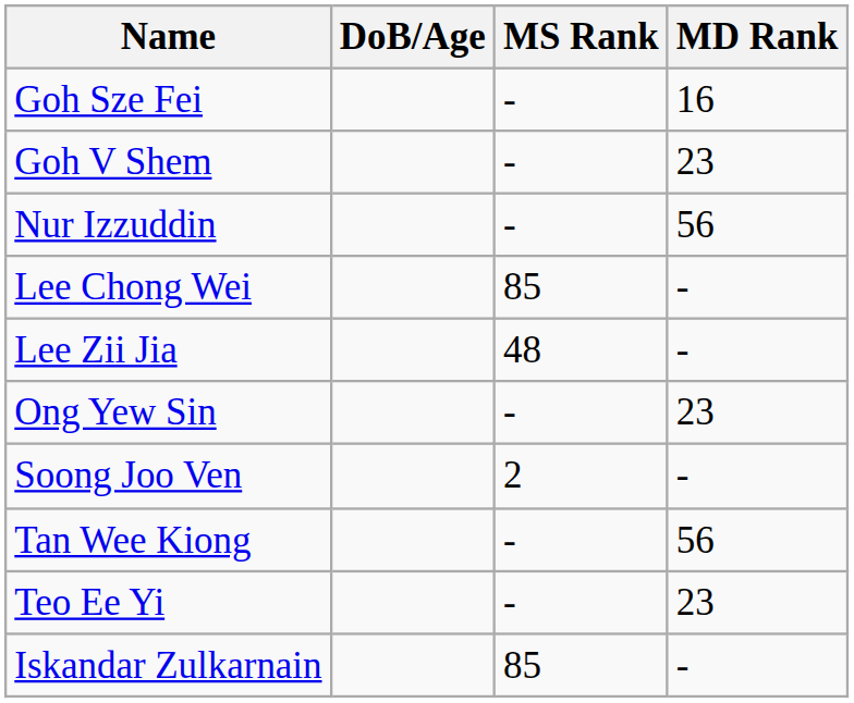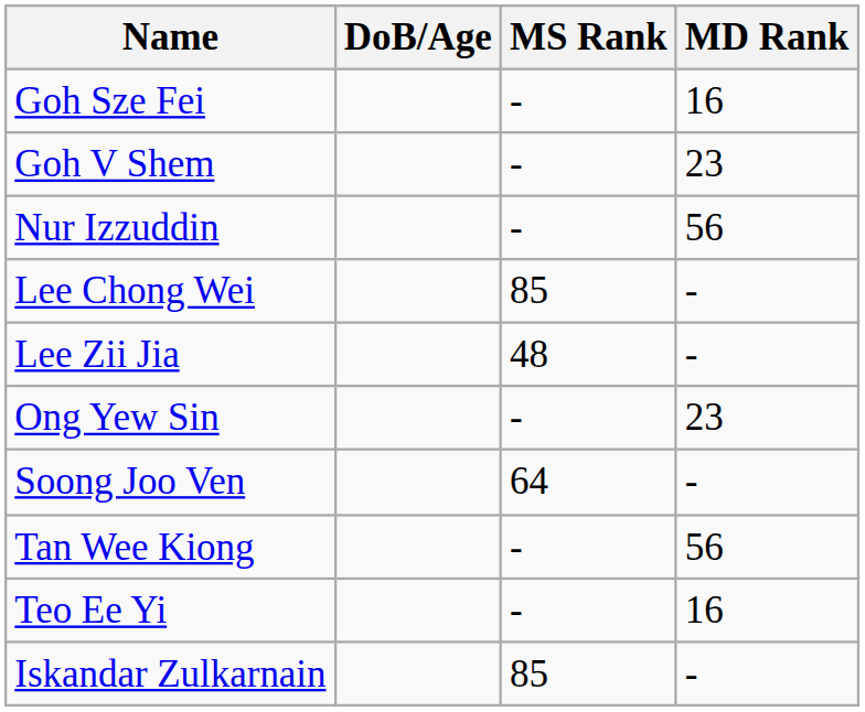Soong Joo Ven | MS Rank: 2 -> 64
Teo Ee Yi | MD Rank: 23 -> 16
